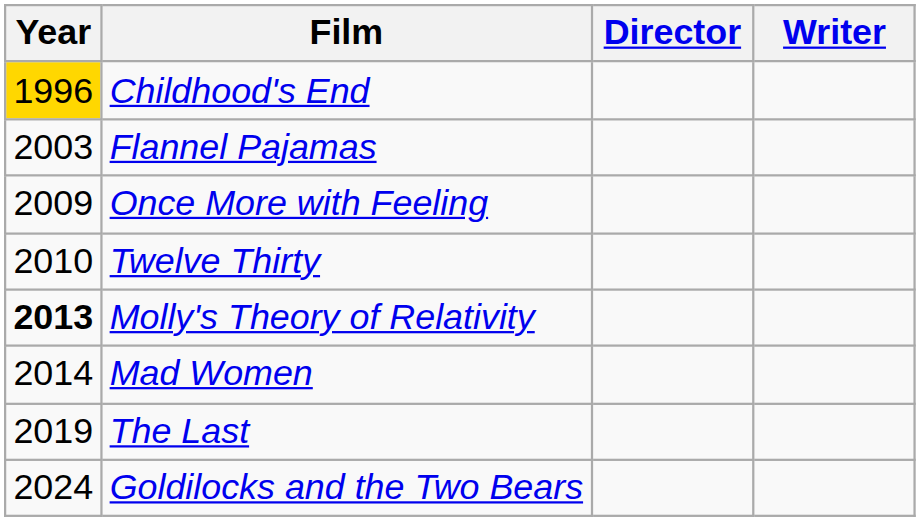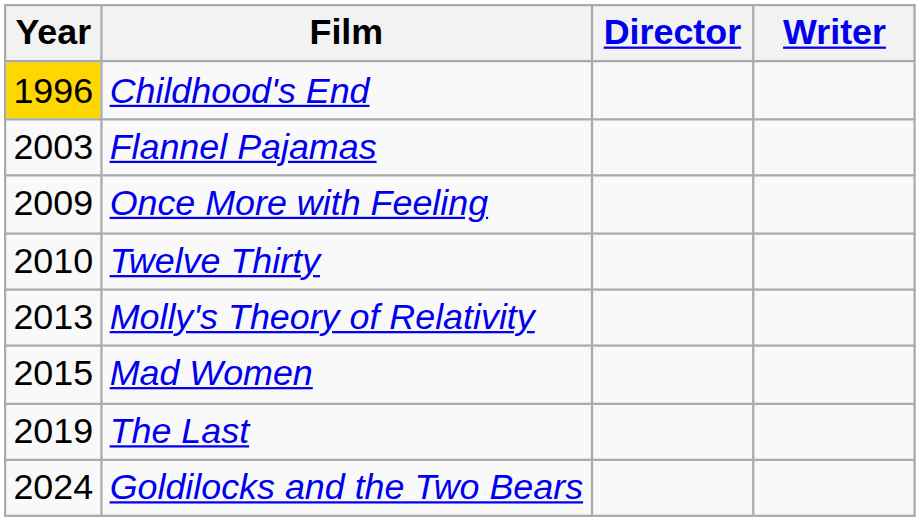Molly's Theory of Relativity | Year: bold -> normal
Mad Women | Year: 2014 -> 2015
